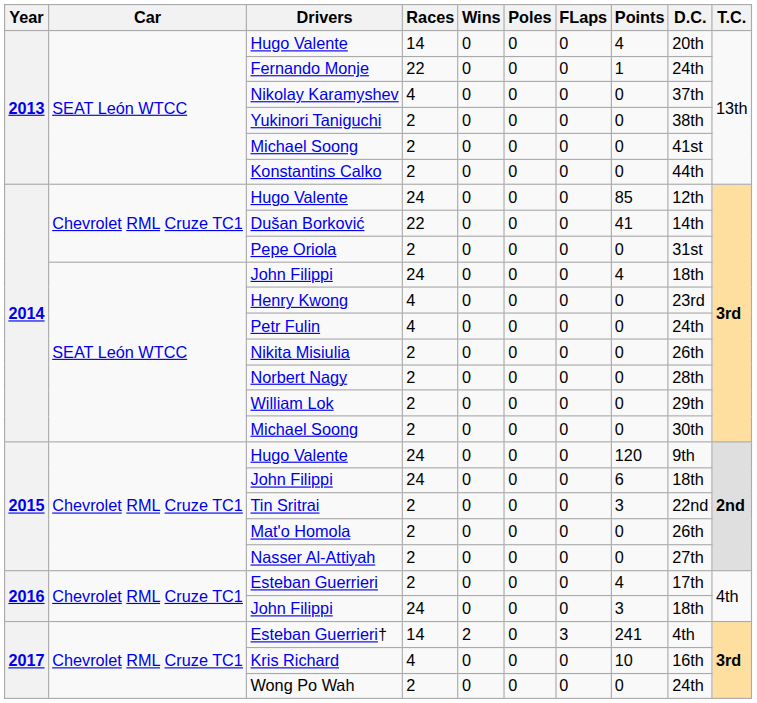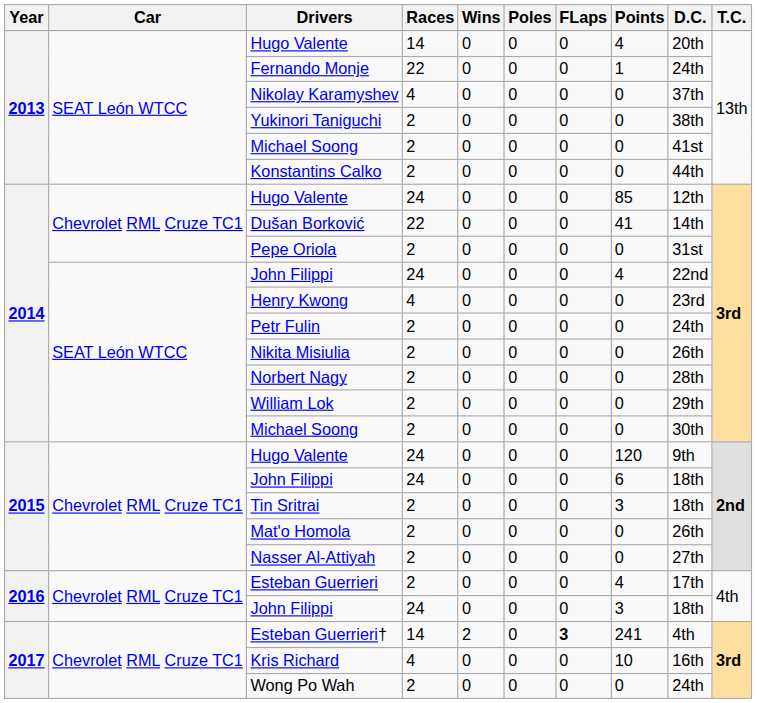2014 / John Filippi | D.C.: 18th -> 22nd
Petr Fulin | Races: 4 -> 2
Tin Sritrai | D.C.: 22nd -> 18th
Esteban Guerrieri† | FLaps: normal -> bold
